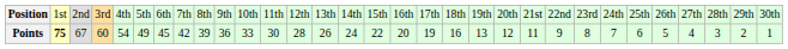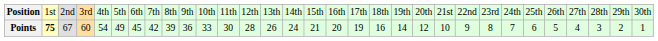Points | column 16: 22 -> 21
Points | column 20: 13 -> 14
Points | column 22: 11 -> 10
